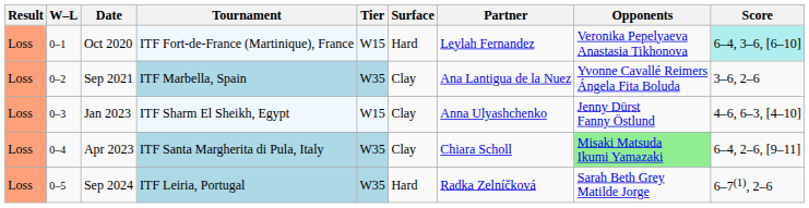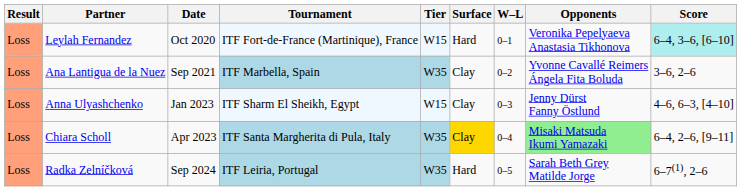columns swapped: W–L <-> Partner
Apr 2023 | Surface: no background -> gold background
